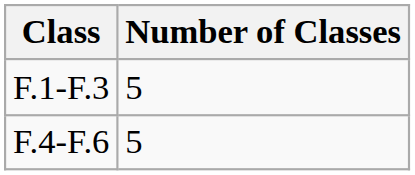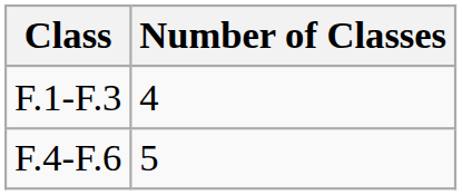F.1-F.3 | Number of Classes: 5 -> 4
